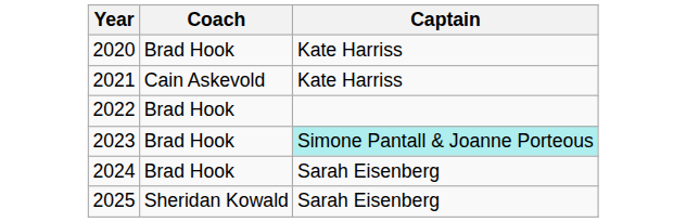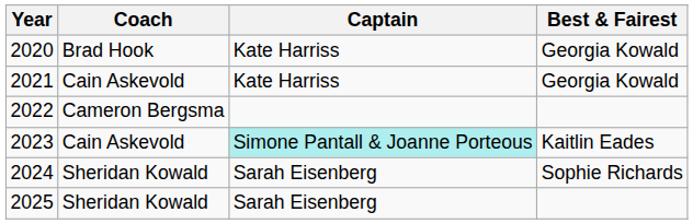+ column: Best & Fairest | Georgia Kowald | Georgia Kowald | Kaitlin Eades | Sophie Richards
2022 | Coach: Brad Hook -> Cameron Bergsma
2023 | Coach: Brad Hook -> Cain Askevold
2024 | Coach: Brad Hook -> Sheridan Kowald
